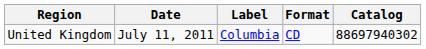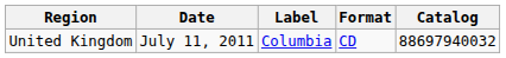United Kingdom | Catalog: 88697940302 -> 88697940032
